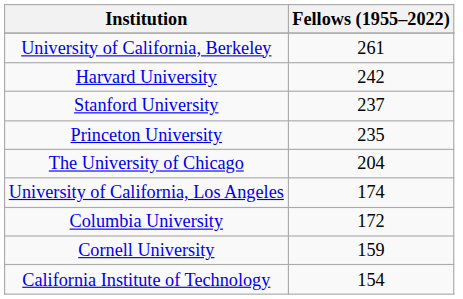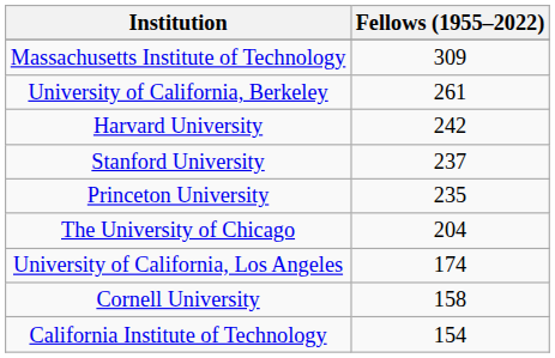+ row: Massachusetts Institute of Technology | 309
- row: Columbia University | 172
Cornell University | Fellows (1955–2022): 159 -> 158
